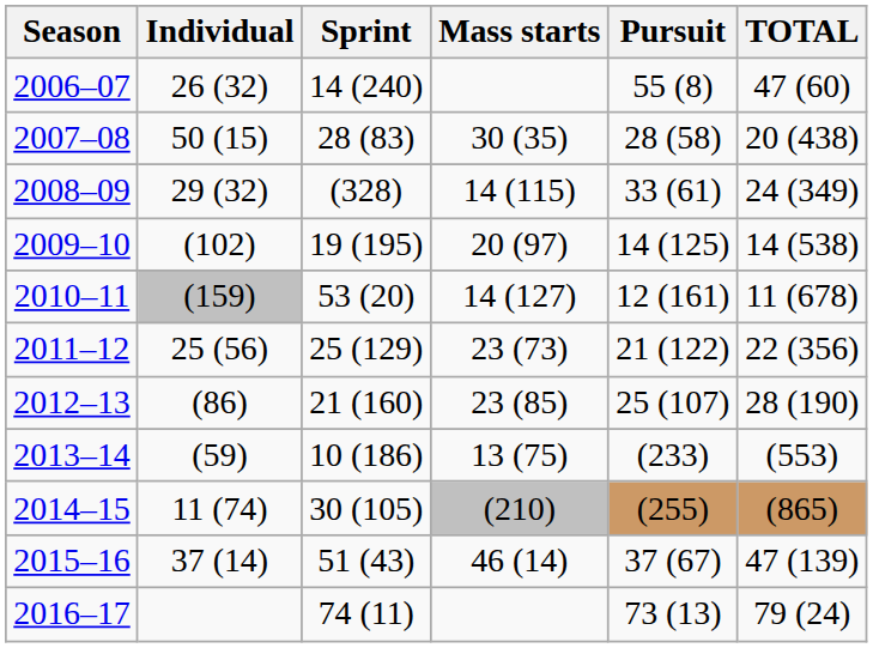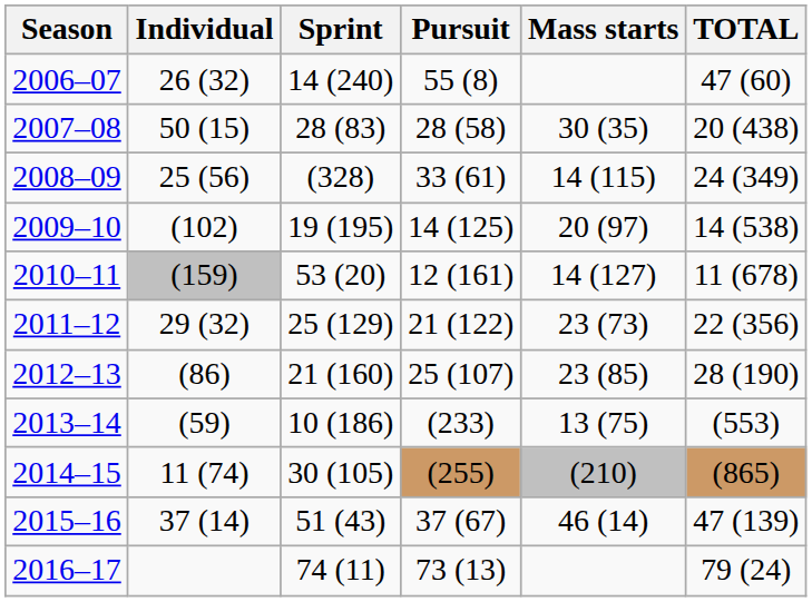columns swapped: Pursuit <-> Mass starts
2008–09 | Individual: 29 (32) -> 25 (56)
2011–12 | Individual: 25 (56) -> 29 (32)
